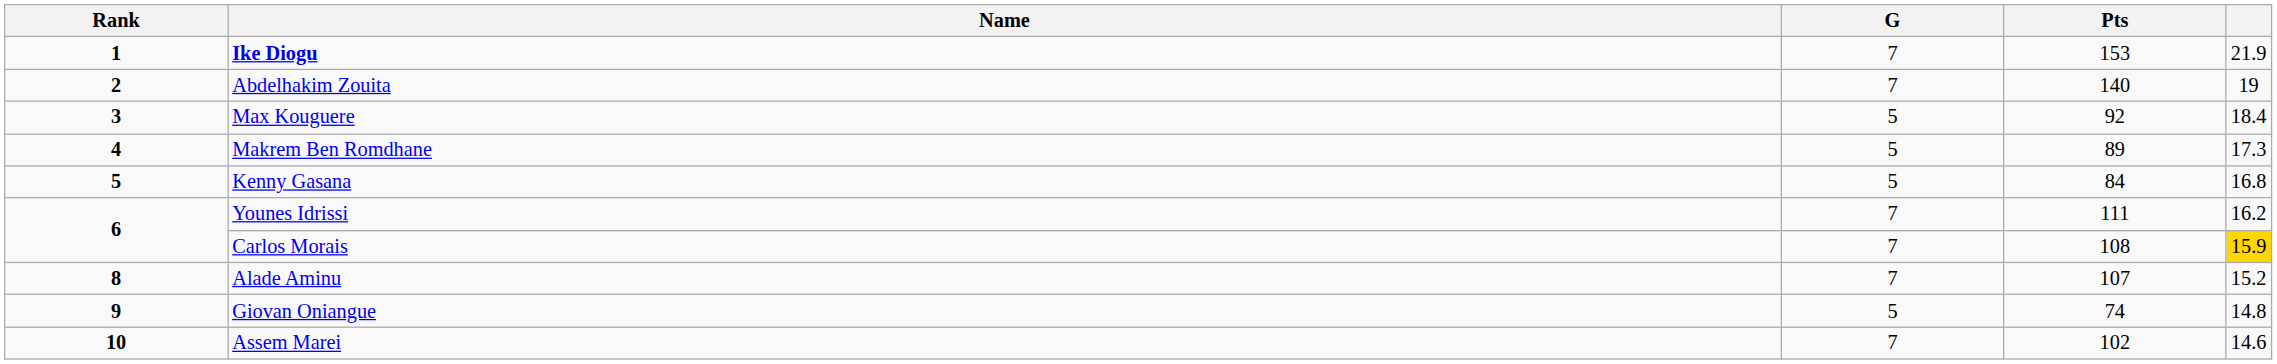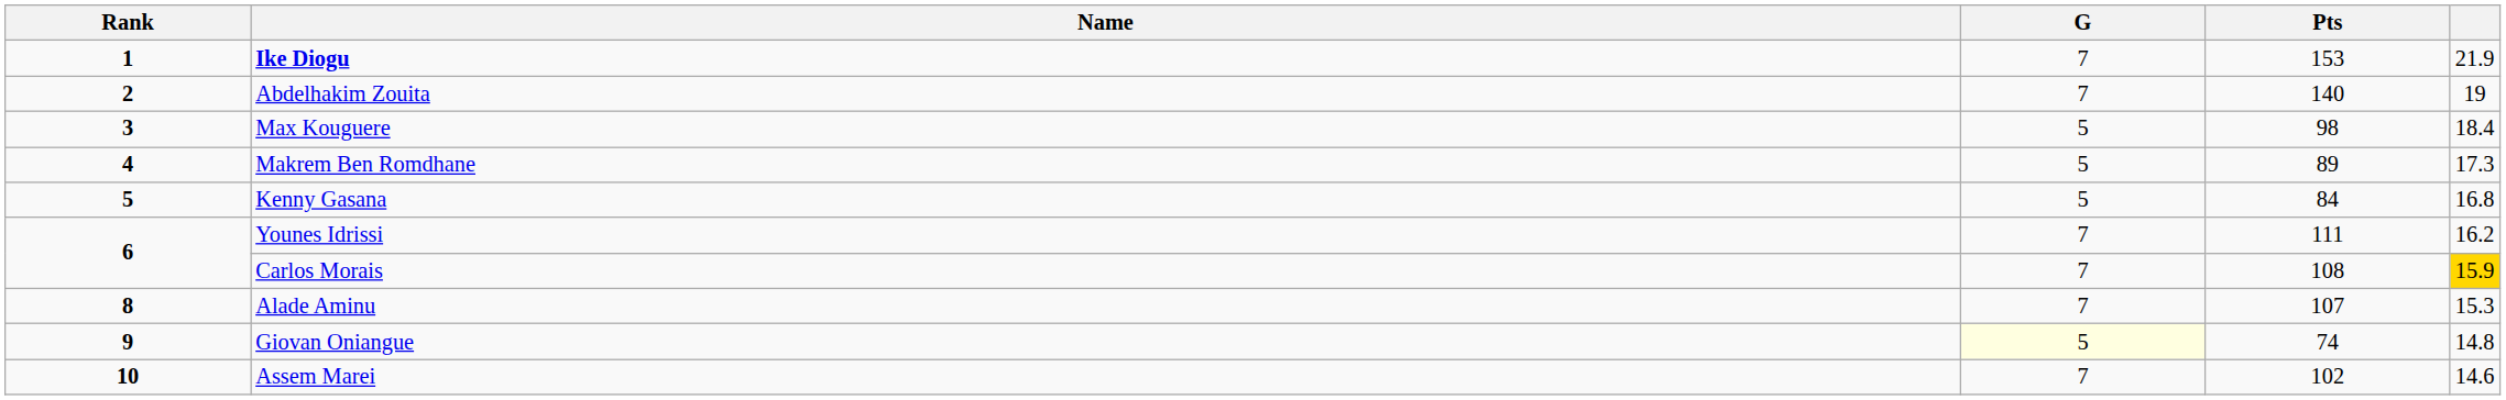Max Kouguere | Pts: 92 -> 98
Alade Aminu | column 5: 15.2 -> 15.3
Giovan Oniangue | G: no background -> lightyellow background
